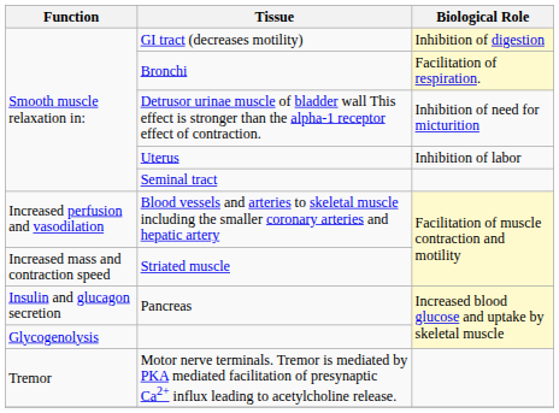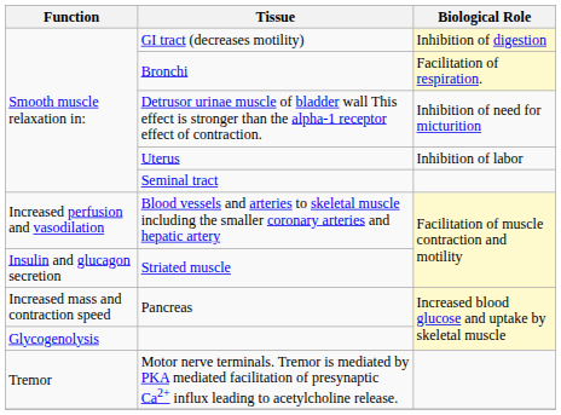Striated muscle | Function: Increased mass and contraction speed -> Insulin and glucagon secretion
Pancreas | Function: Insulin and glucagon secretion -> Increased mass and contraction speed
